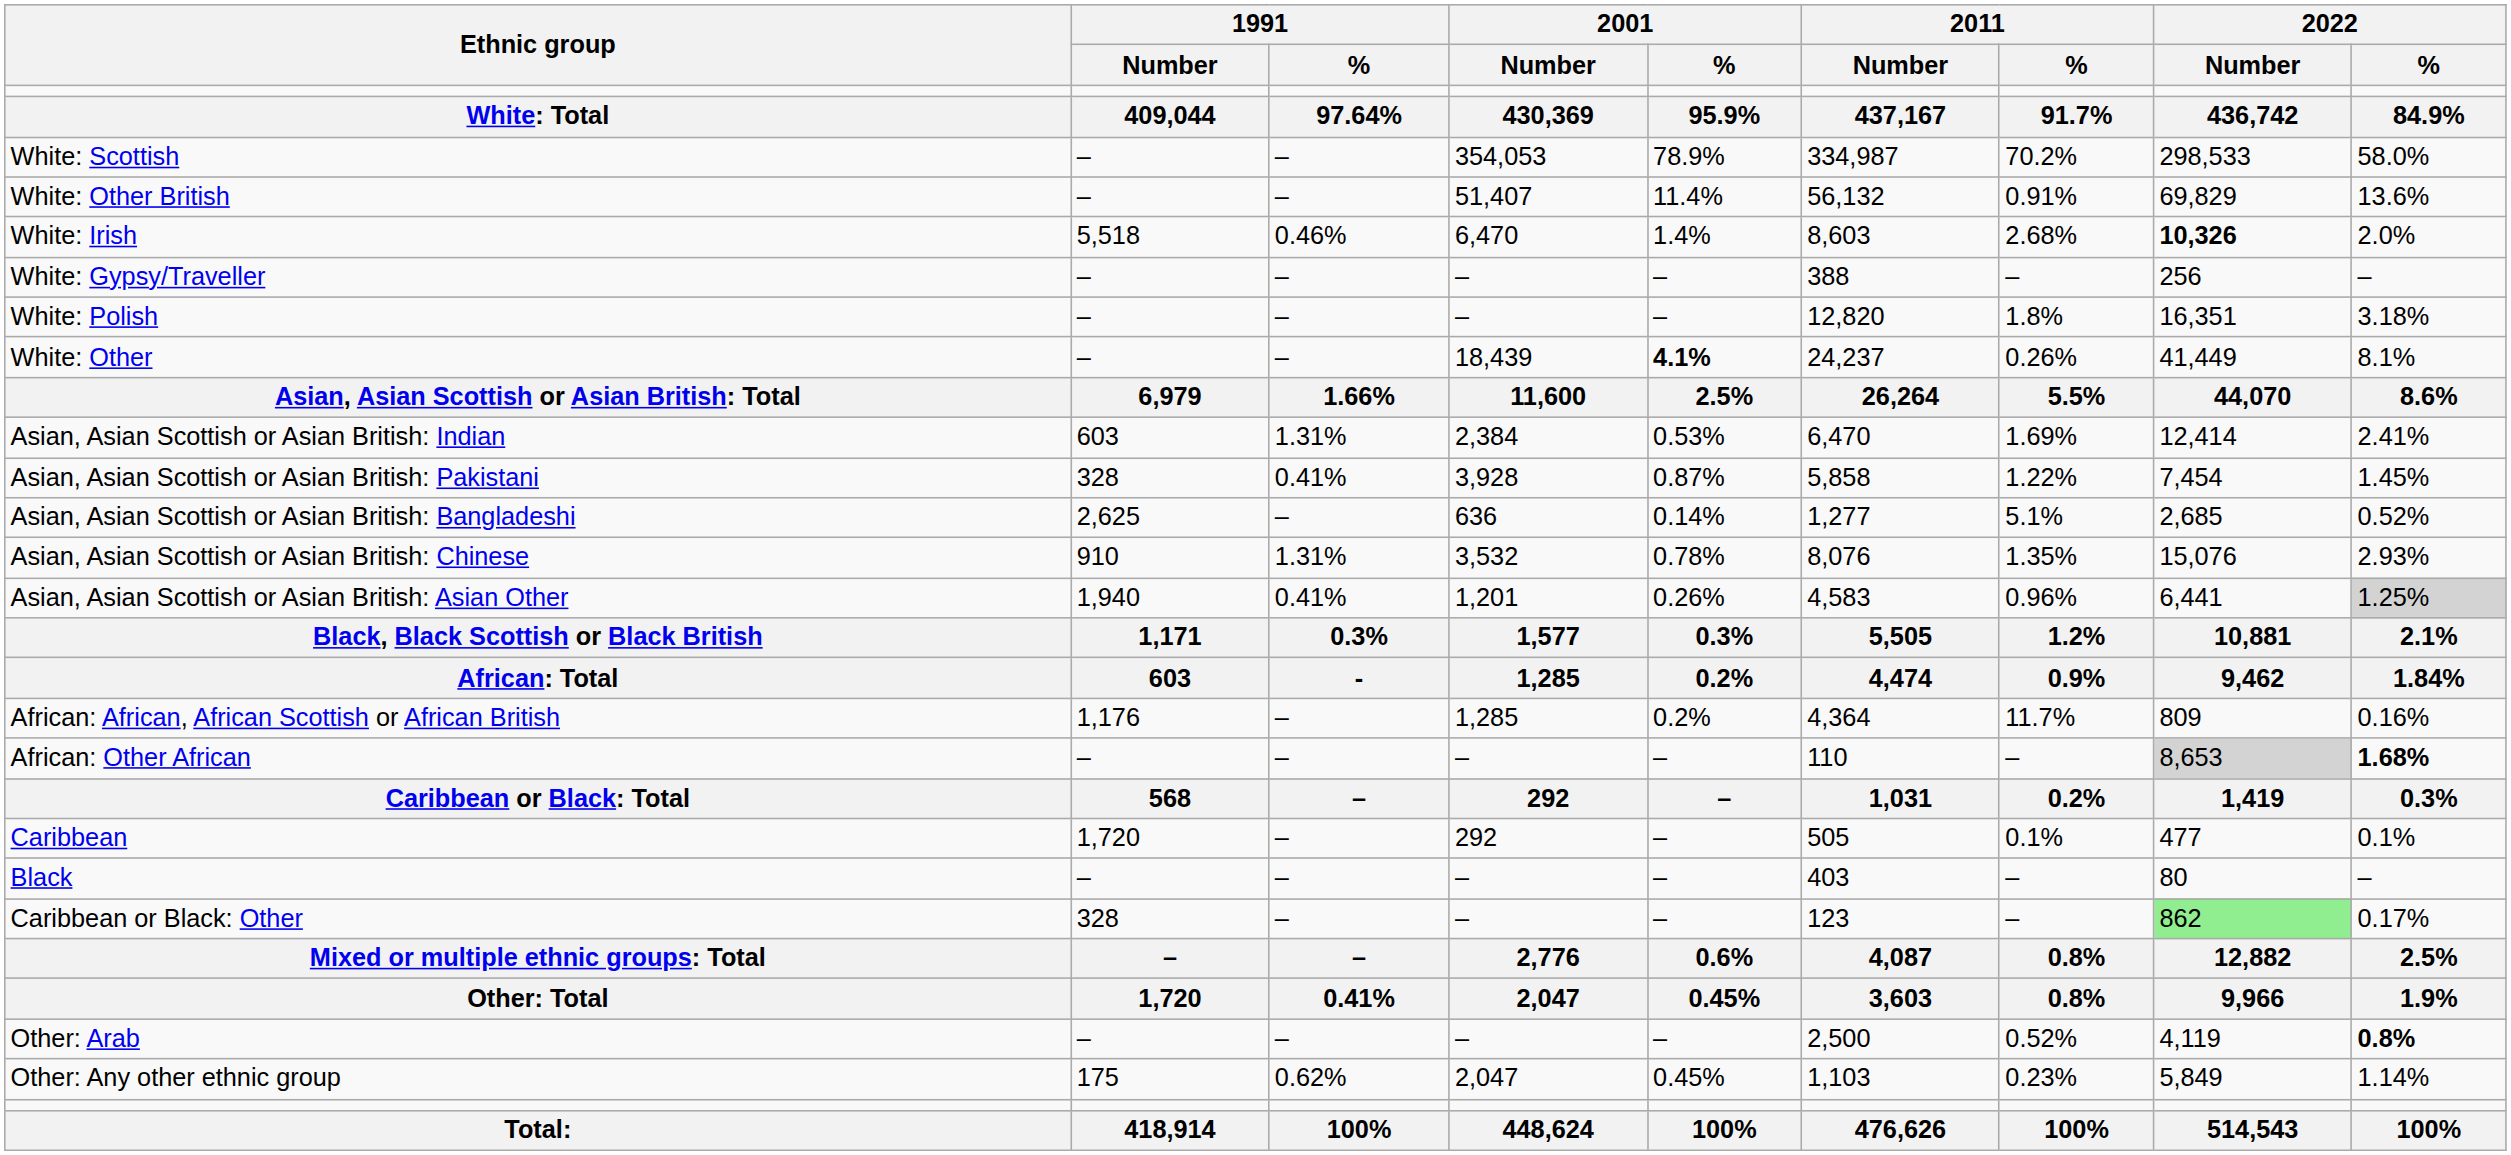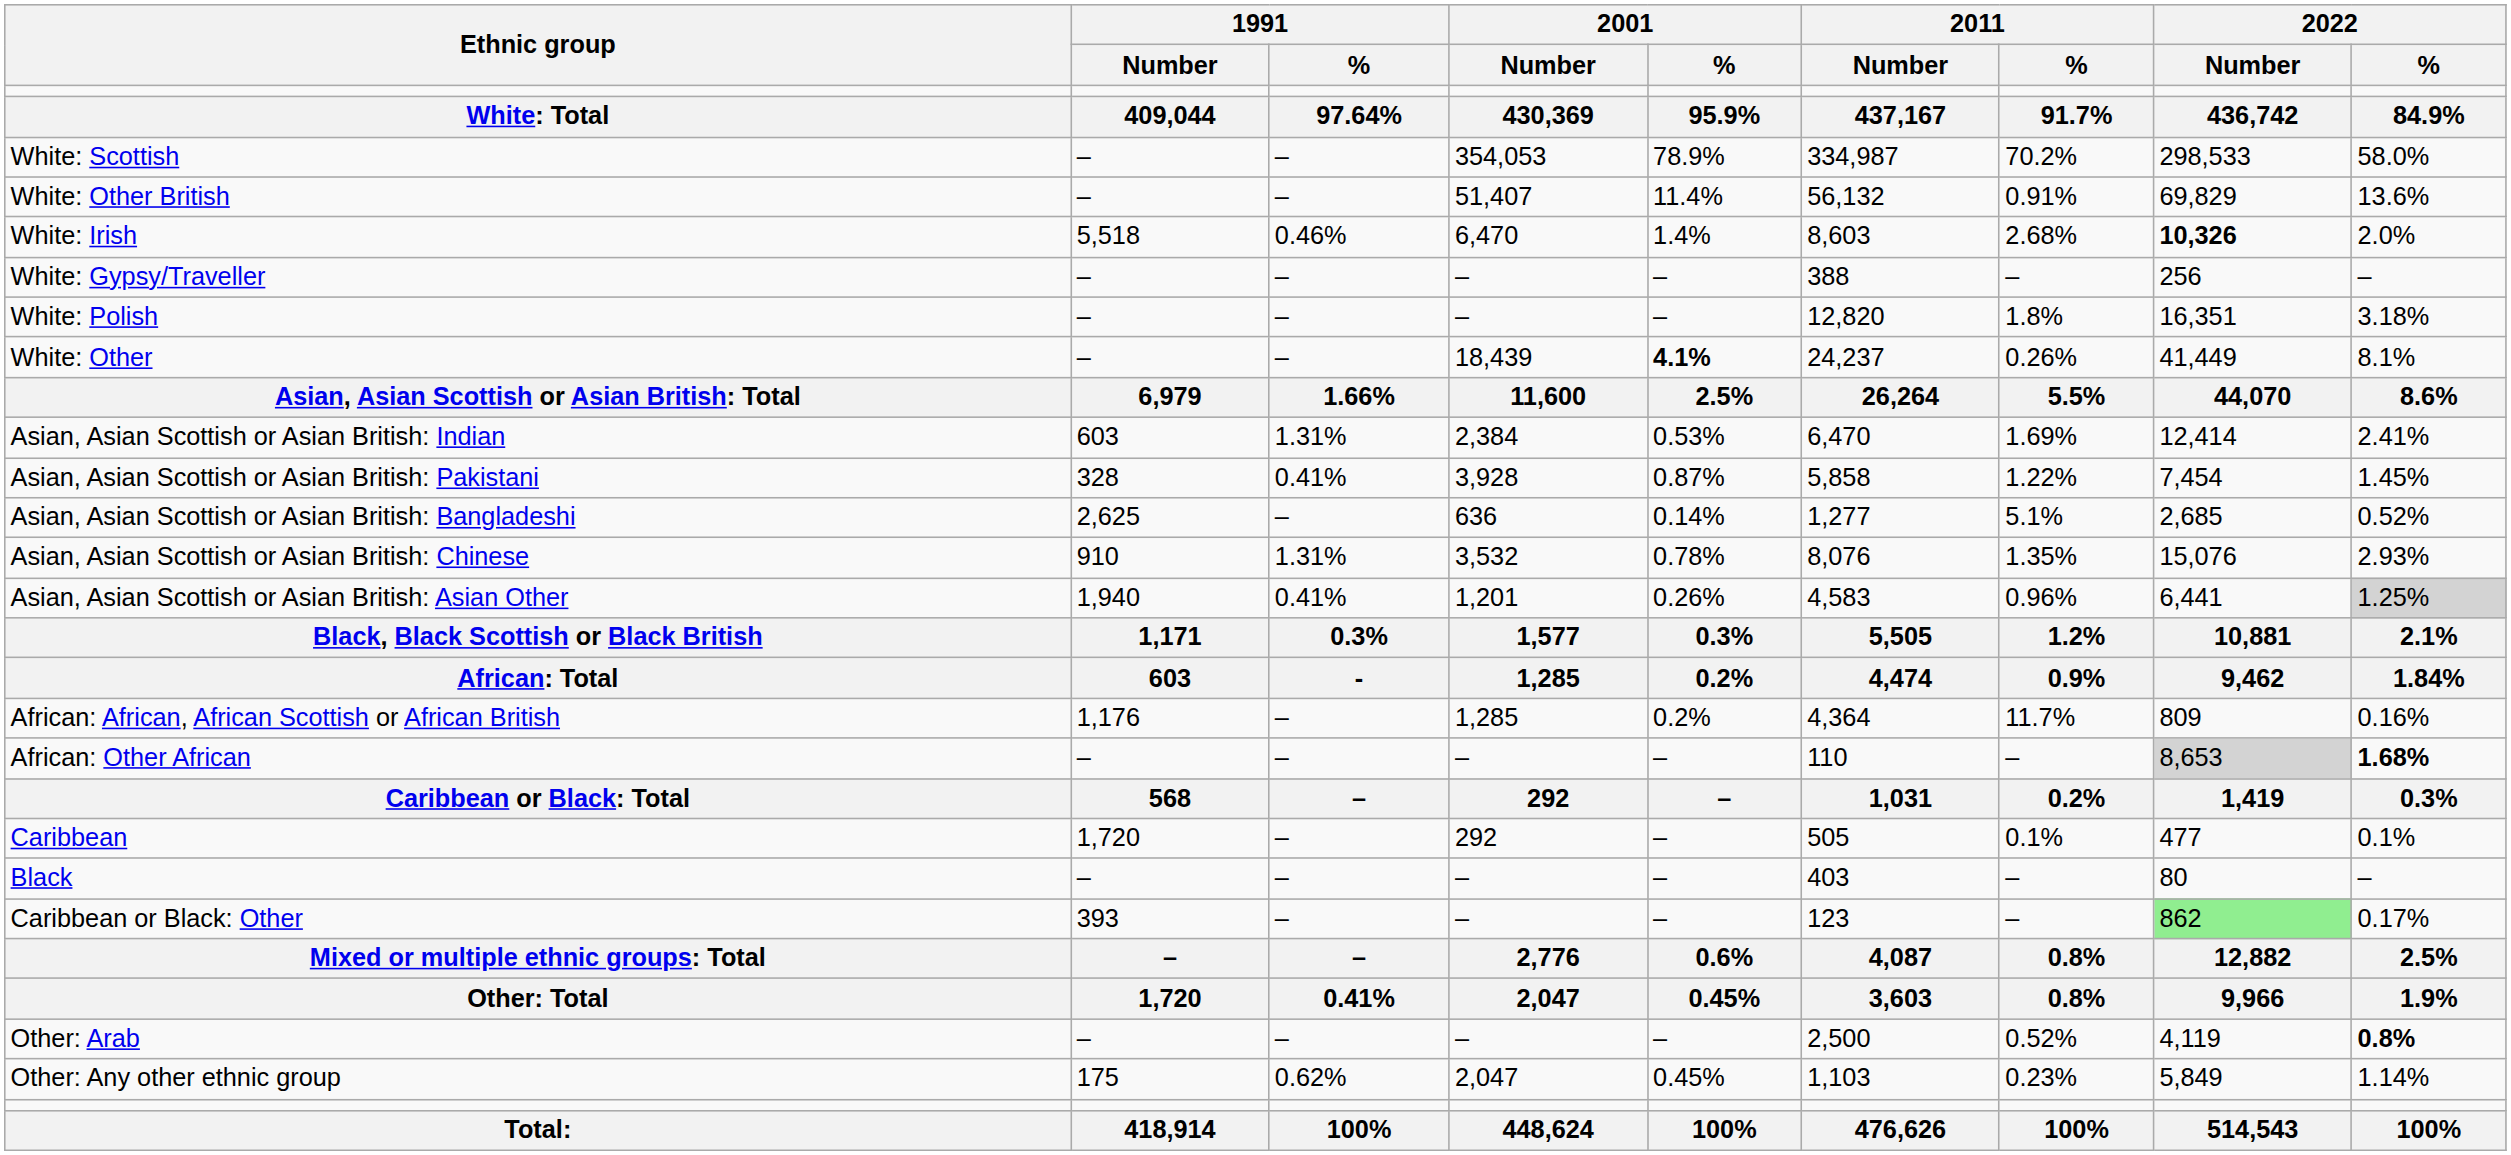Caribbean or Black: Other | 1991 / Number: 328 -> 393
